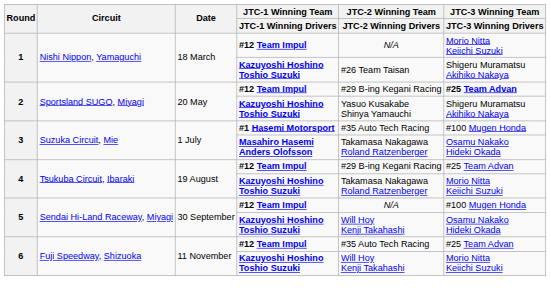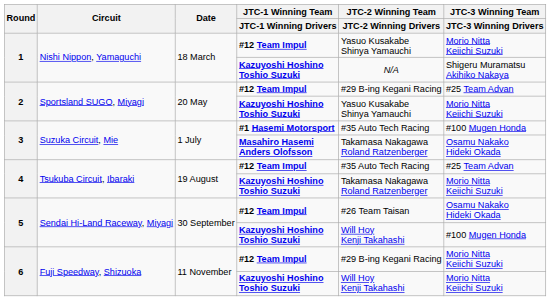1 / #12 Team Impul | JTC-2 Winning Team / JTC-2 Winning Drivers: N/A -> Yasuo Kusakabe Shinya Yamauchi
1 / Kazuyoshi Hoshino Toshio Suzuki | JTC-2 Winning Team / JTC-2 Winning Drivers: #26 Team Taisan -> N/A
2 / #12 Team Impul | JTC-3 Winning Team / JTC-3 Winning Drivers: bold -> normal
2 / Kazuyoshi Hoshino Toshio Suzuki | JTC-3 Winning Team / JTC-3 Winning Drivers: Shigeru Muramatsu Akihiko Nakaya -> Morio Nitta Keiichi Suzuki
4 / #12 Team Impul | JTC-2 Winning Team / JTC-2 Winning Drivers: #29 B-ing Kegani Racing -> #35 Auto Tech Racing
5 / #12 Team Impul | JTC-2 Winning Team / JTC-2 Winning Drivers: N/A -> #26 Team Taisan
5 / #12 Team Impul | JTC-3 Winning Team / JTC-3 Winning Drivers: #100 Mugen Honda -> Osamu Nakako Hideki Okada
5 / Kazuyoshi Hoshino Toshio Suzuki | JTC-3 Winning Team / JTC-3 Winning Drivers: Osamu Nakako Hideki Okada -> #100 Mugen Honda
6 / #12 Team Impul | JTC-2 Winning Team / JTC-2 Winning Drivers: #35 Auto Tech Racing -> #29 B-ing Kegani Racing
6 / #12 Team Impul | JTC-3 Winning Team / JTC-3 Winning Drivers: #25 Team Advan -> Morio Nitta Keiichi Suzuki
